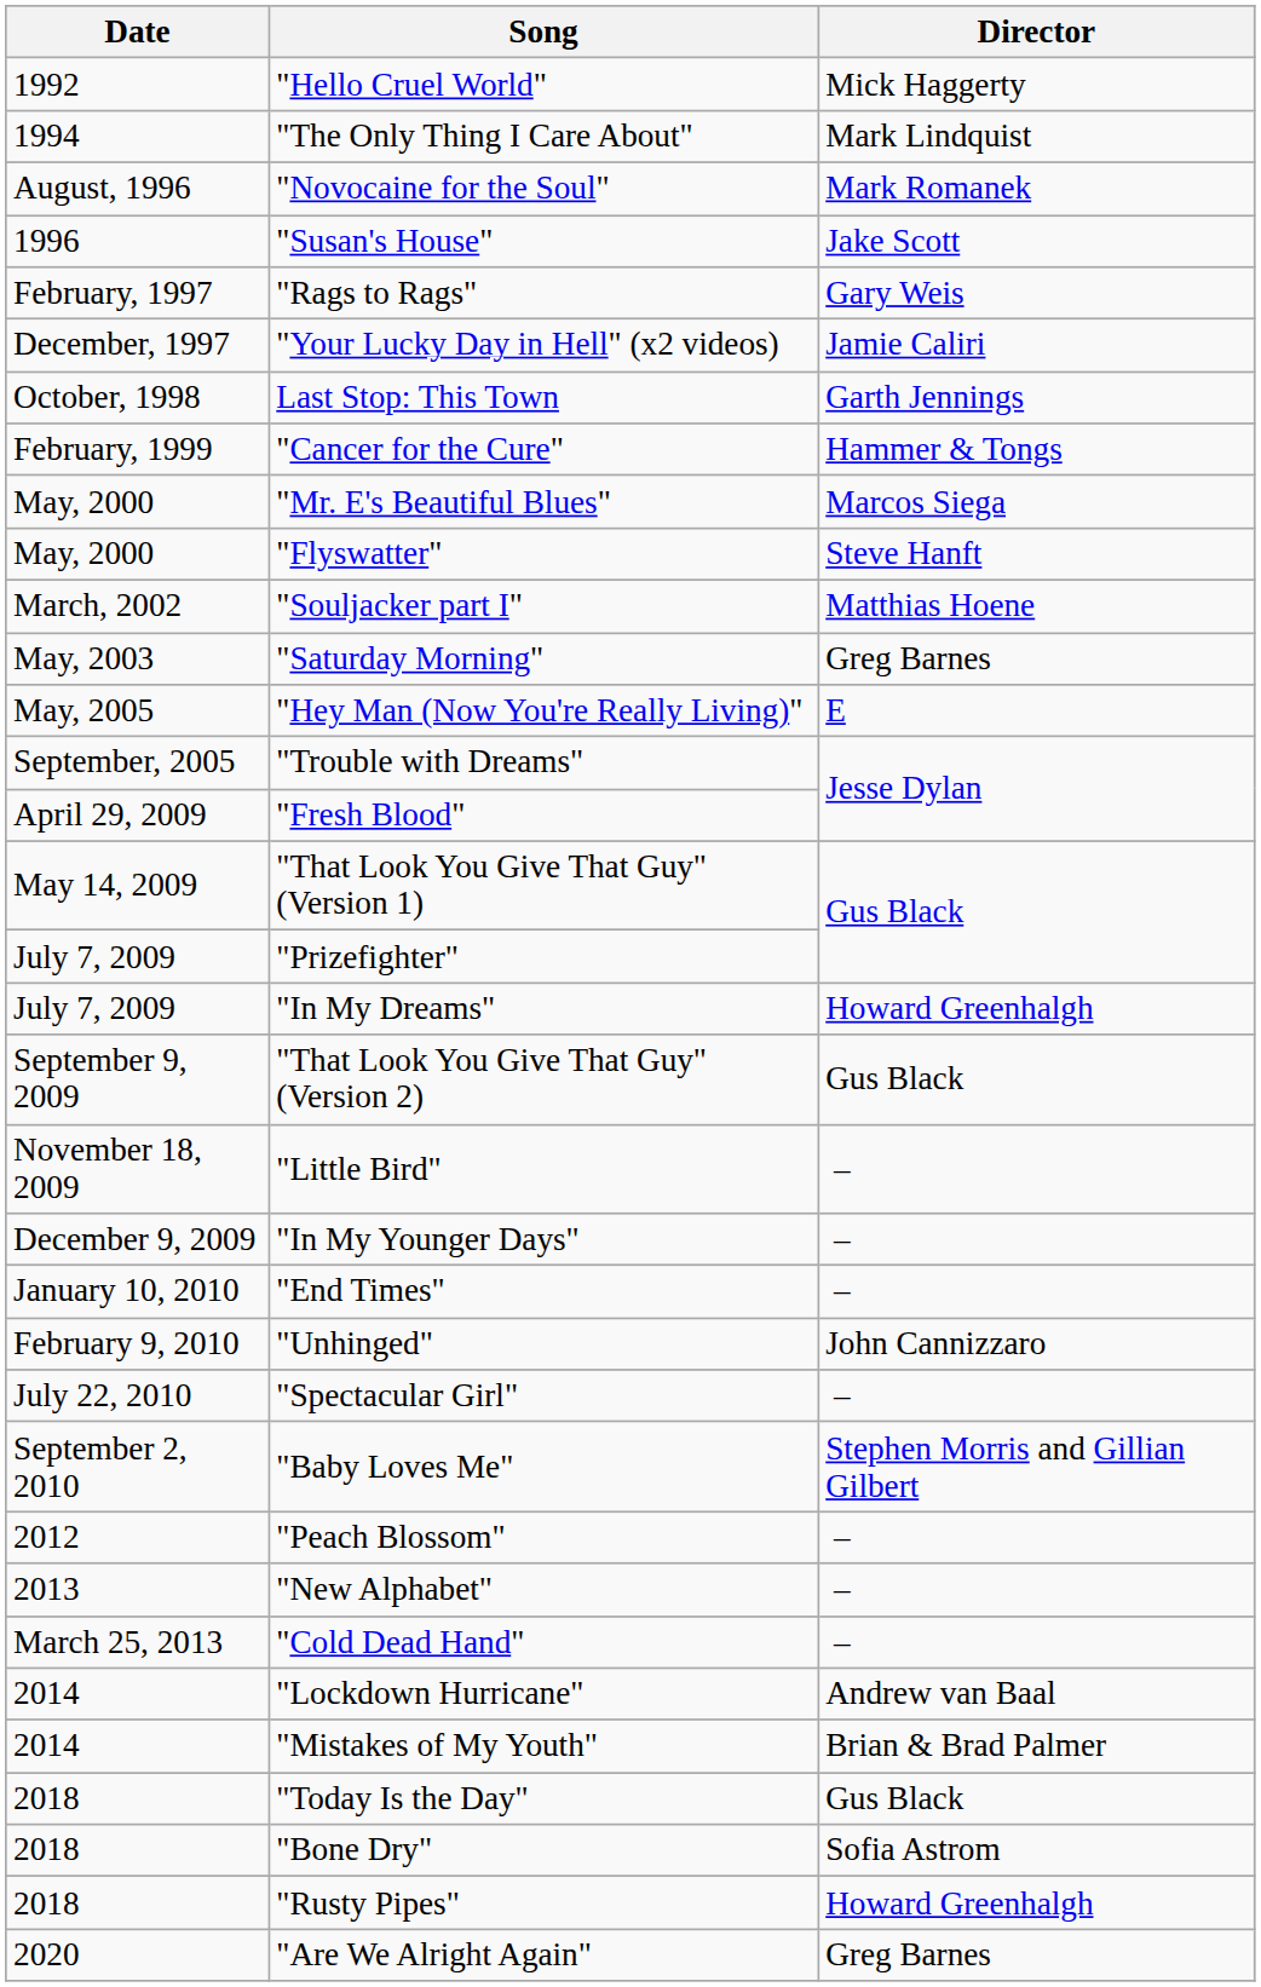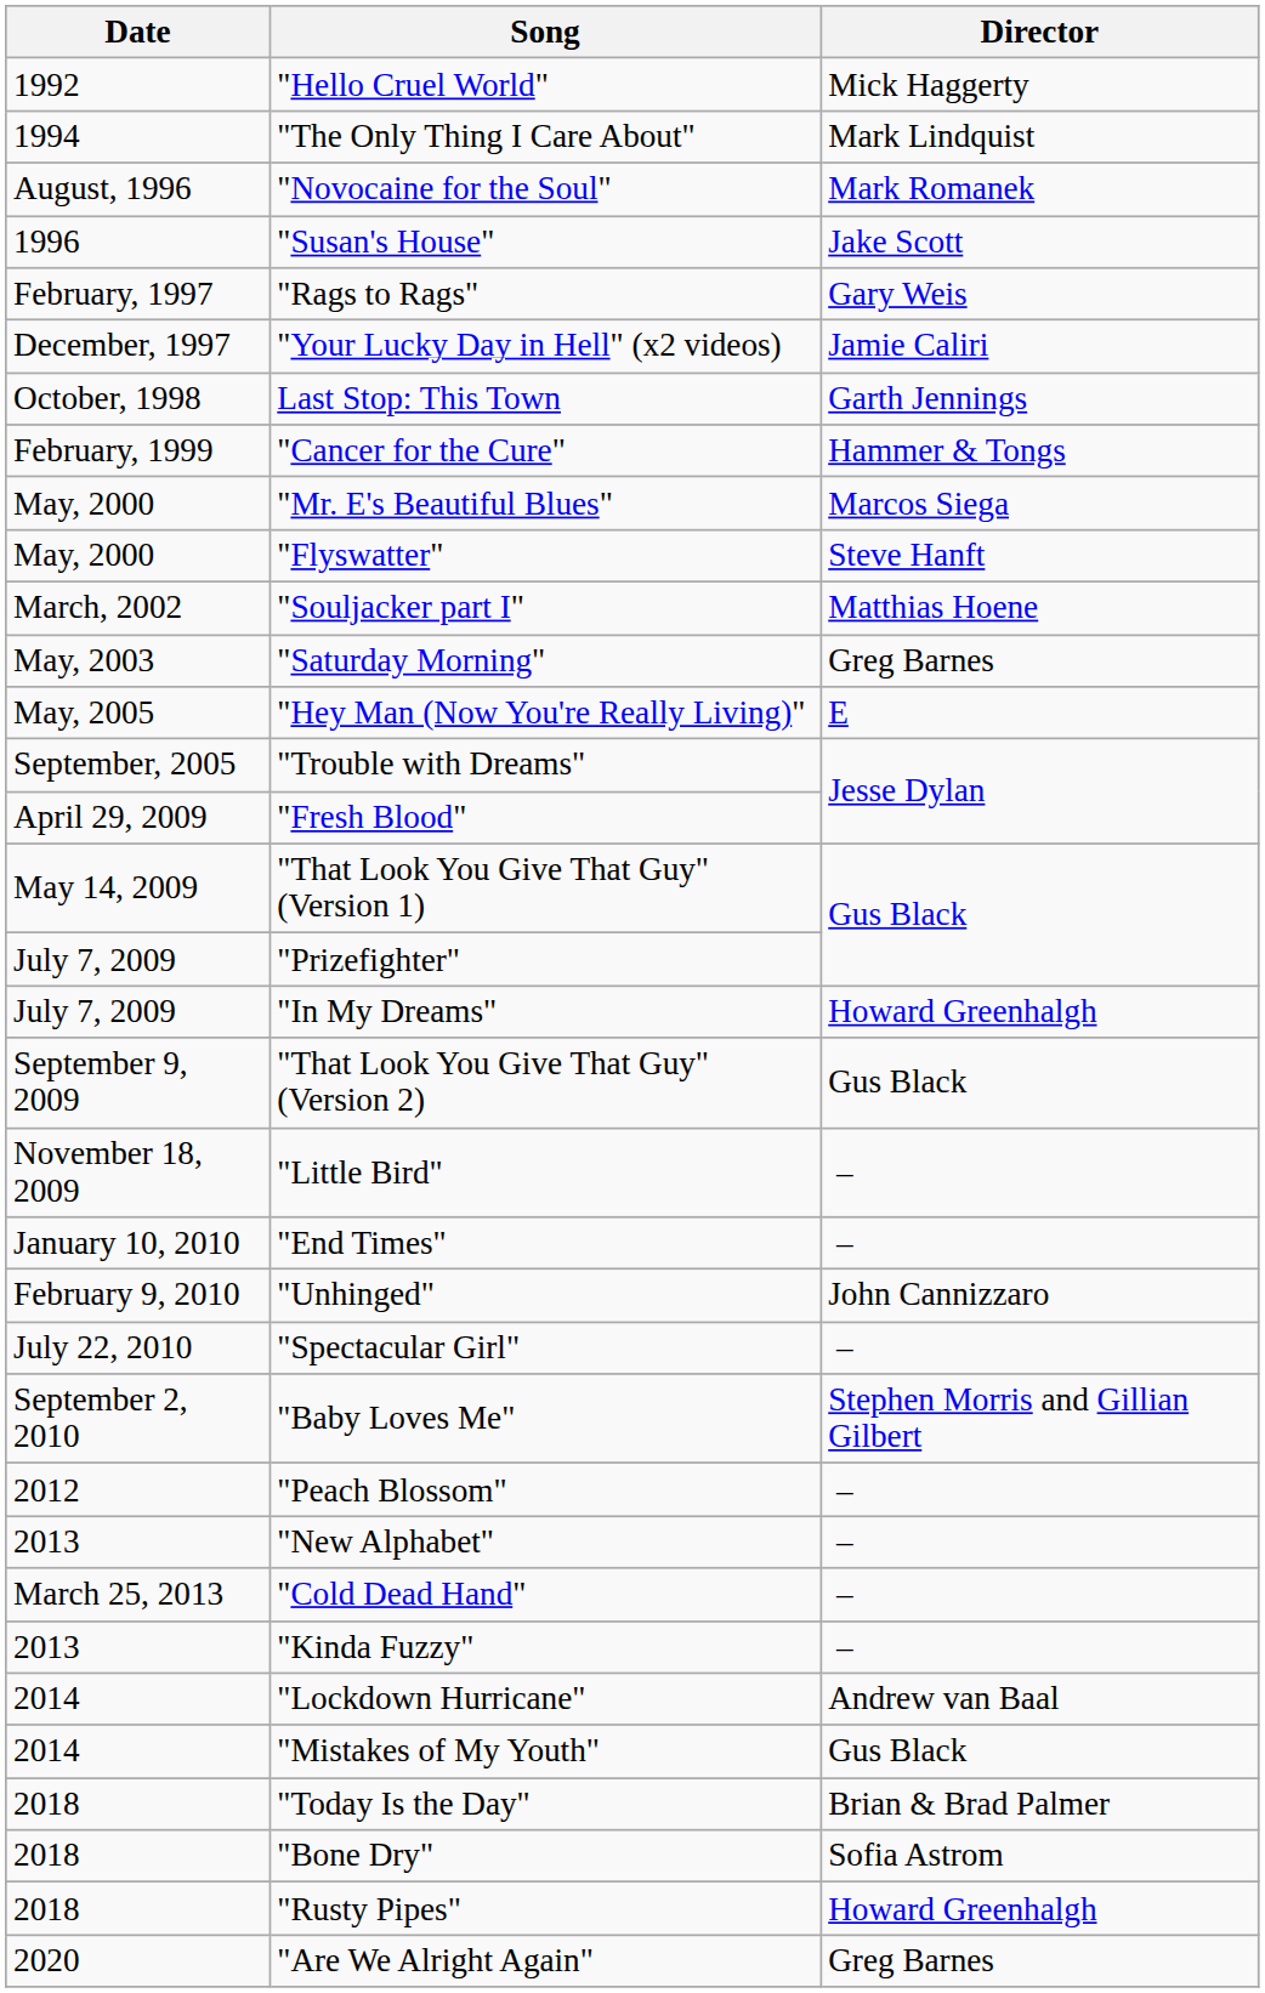- row: December 9, 2009 | "In My Younger Days" | –
+ row: 2013 | "Kinda Fuzzy" | –
"Mistakes of My Youth" | Director: Brian & Brad Palmer -> Gus Black
"Today Is the Day" | Director: Gus Black -> Brian & Brad Palmer
